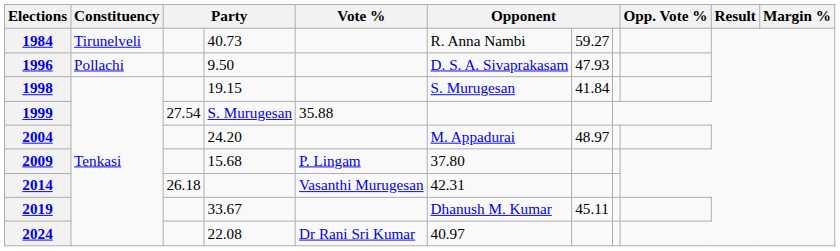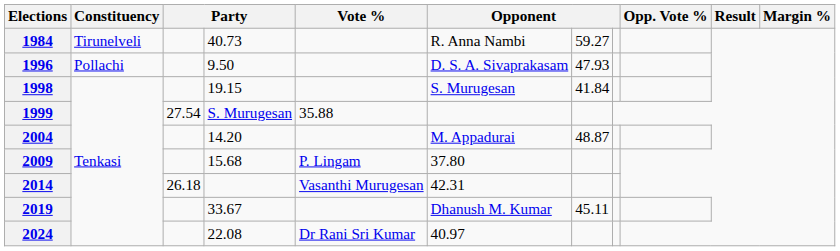2004 | column 4: 24.20 -> 14.20
2004 | column 7: 48.97 -> 48.87
